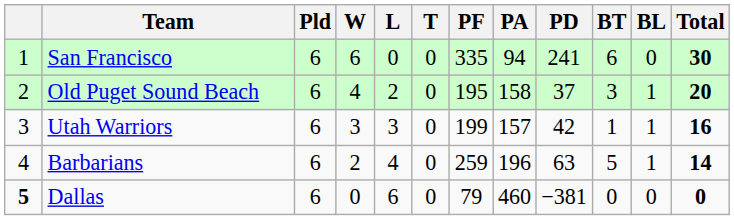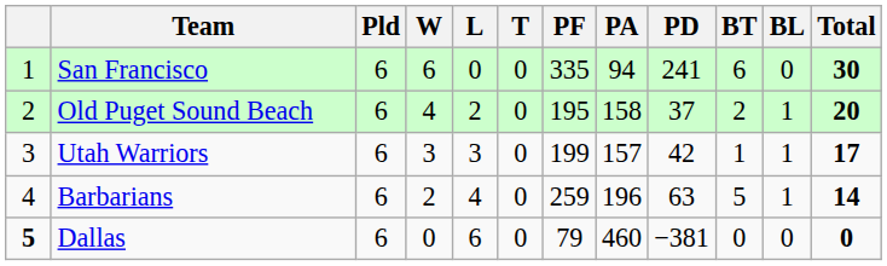Old Puget Sound Beach | BT: 3 -> 2
Utah Warriors | Total: 16 -> 17
